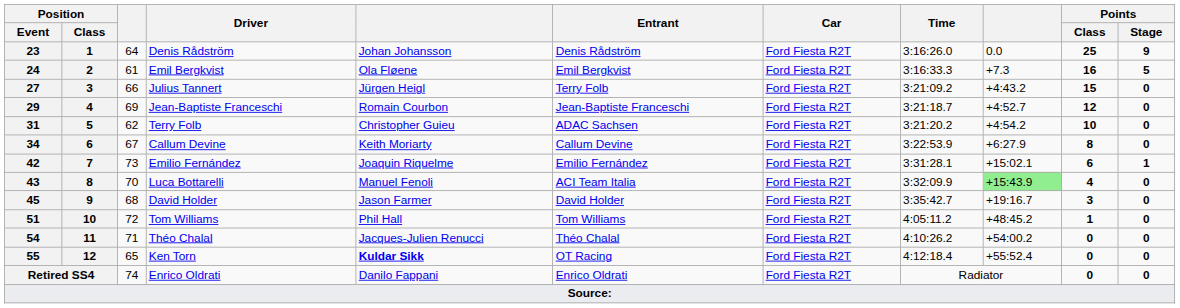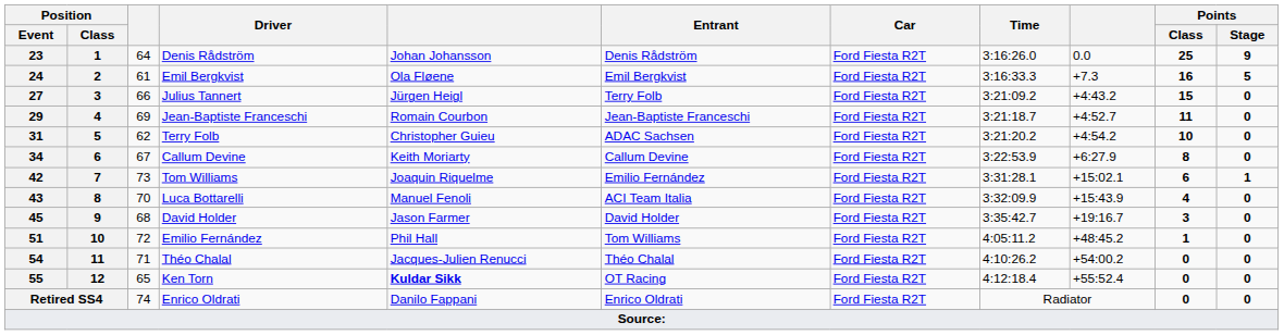29 | Points / Class: 12 -> 11
42 | Driver: Emilio Fernández -> Tom Williams
43 | column 9: lightgreen background -> no background
51 | Driver: Tom Williams -> Emilio Fernández
